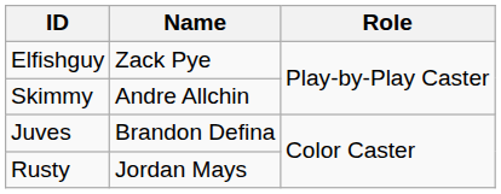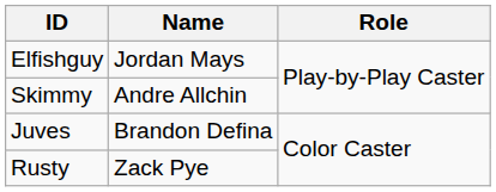Elfishguy | Name: Zack Pye -> Jordan Mays
Rusty | Name: Jordan Mays -> Zack Pye
